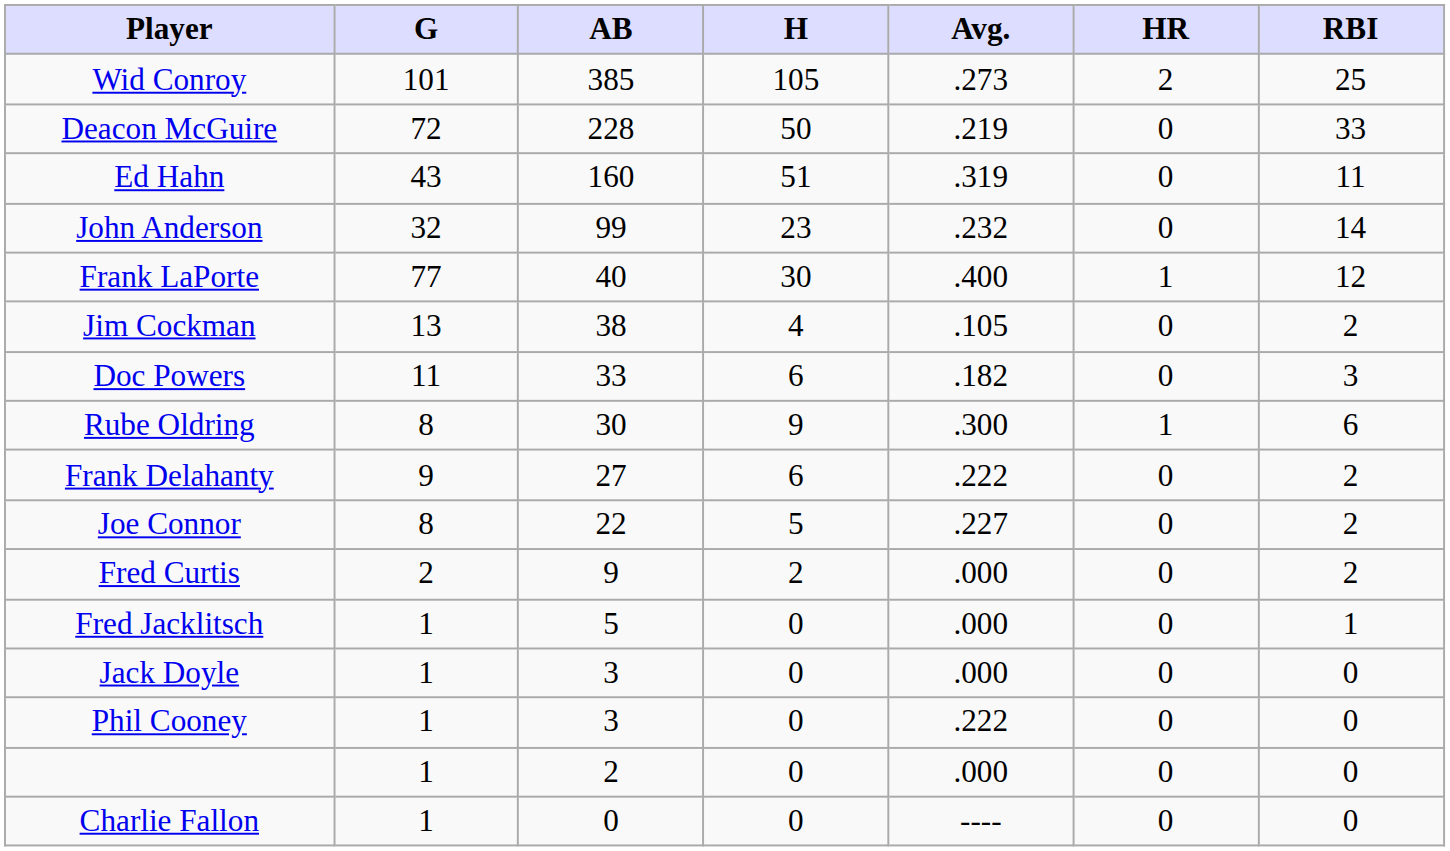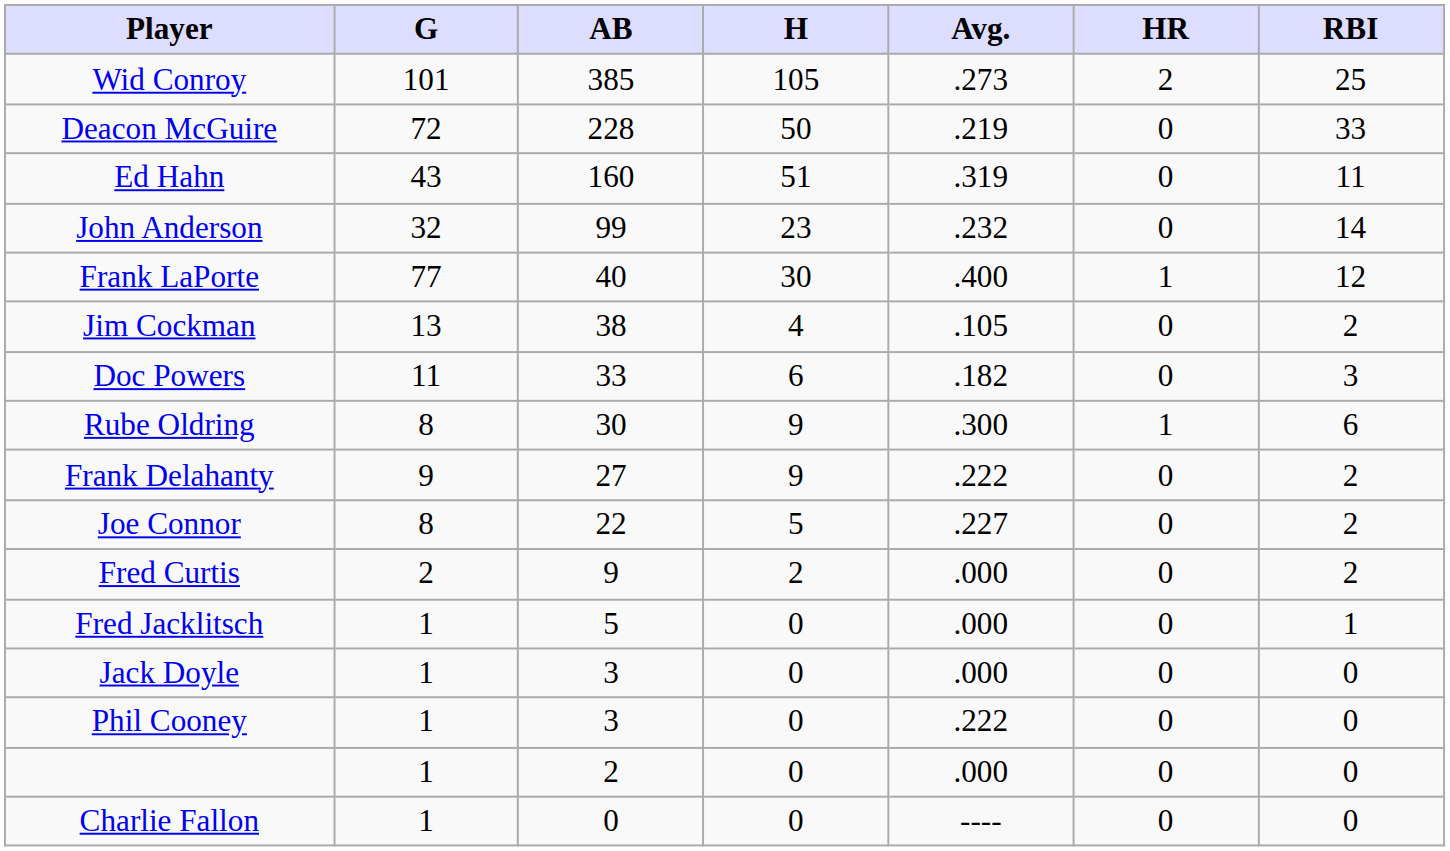Frank Delahanty | H: 6 -> 9
